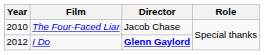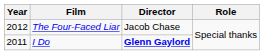The Four-Faced Liar | Year: 2010 -> 2012
I Do | Year: 2012 -> 2011
